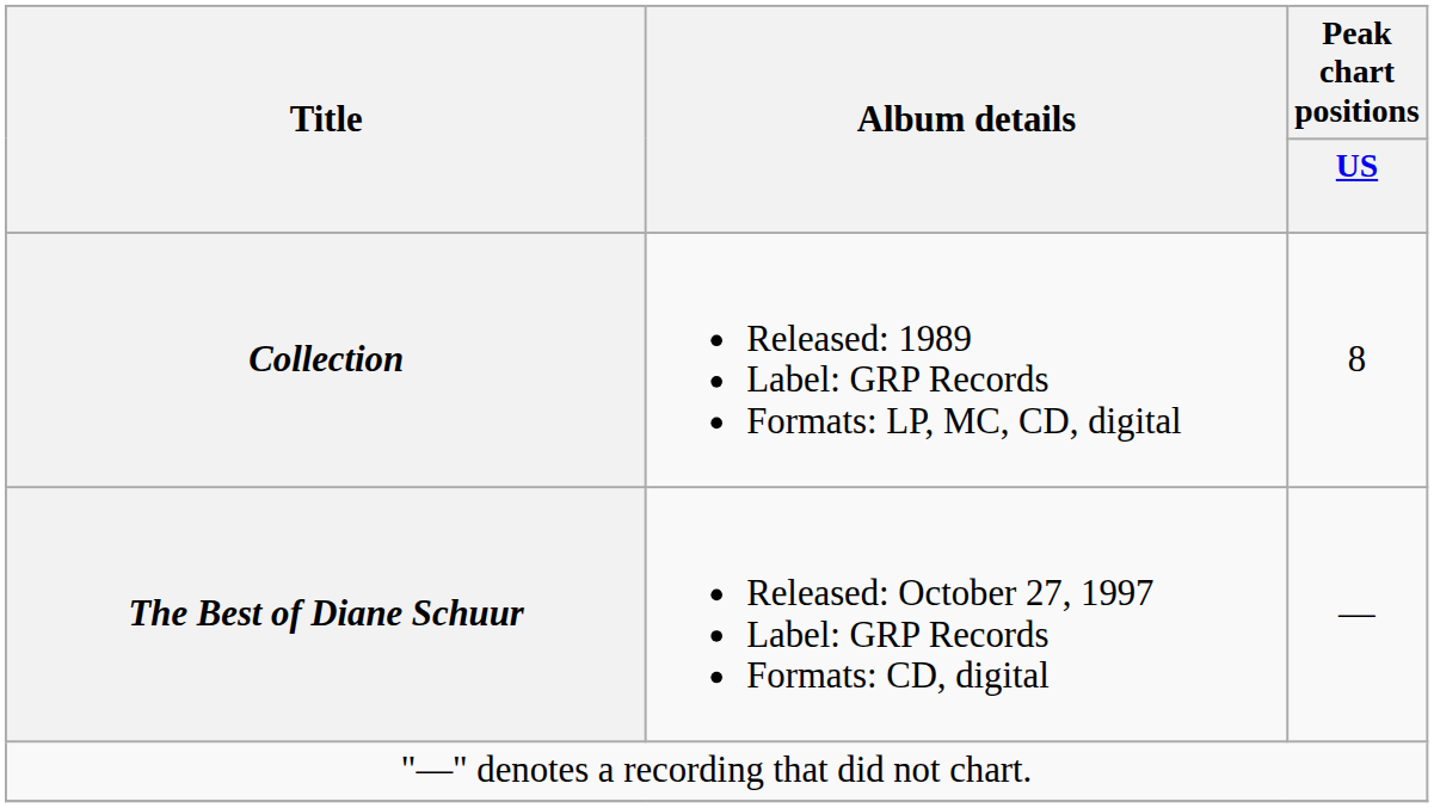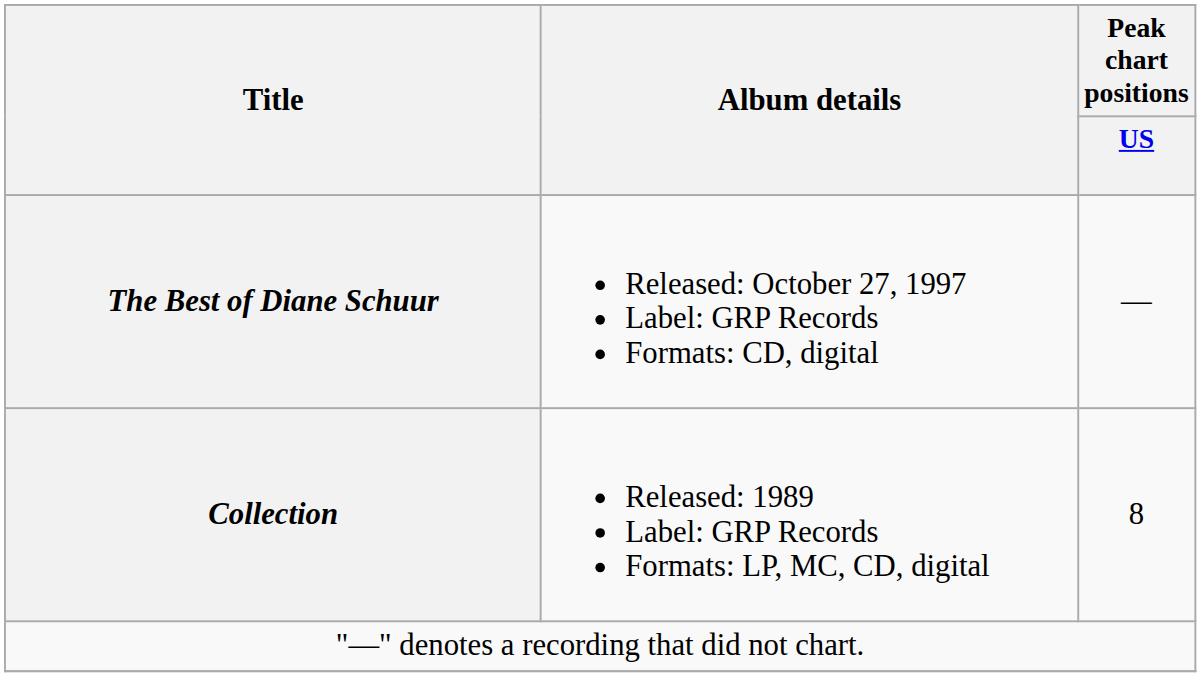rows swapped: Collection <-> The Best of Diane Schuur
